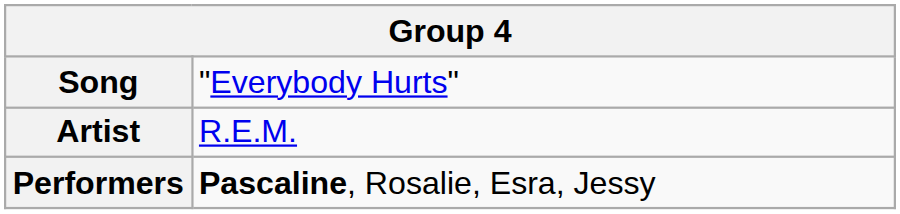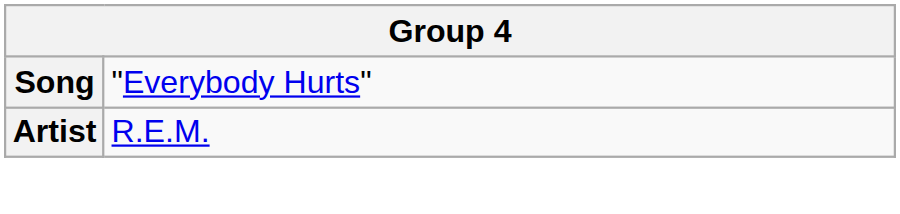- row: Performers | Pascaline, Rosalie, Esra, Jessy
